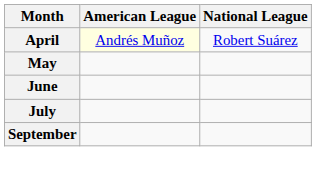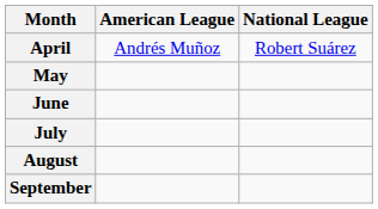April | American League: lightyellow background -> no background
+ row: August
